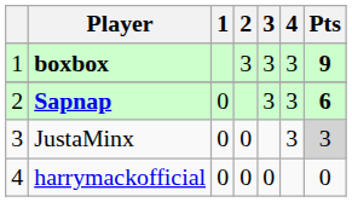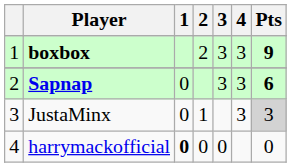boxbox | 2: 3 -> 2
JustaMinx | 2: 0 -> 1
harrymackofficial | 1: normal -> bold
